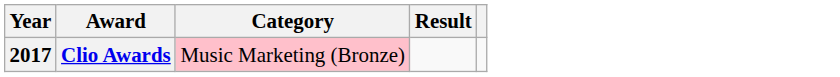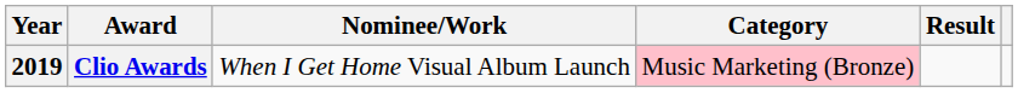+ column: Nominee/Work | When I Get Home Visual Album Launch
Clio Awards | Year: 2017 -> 2019
